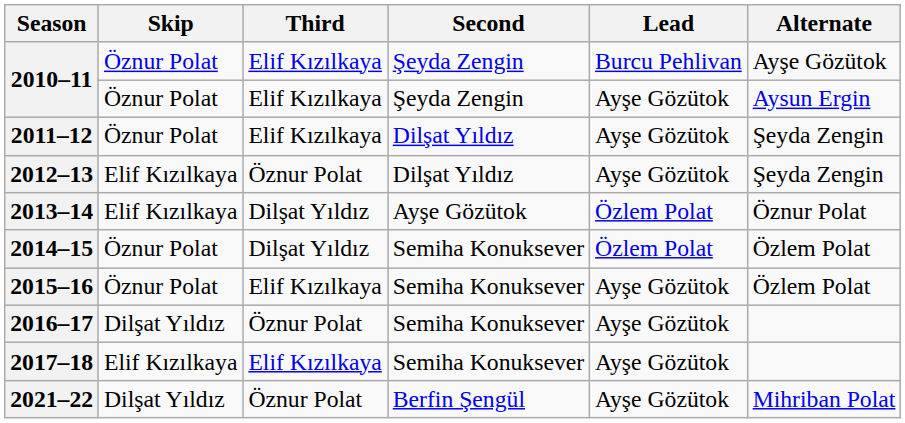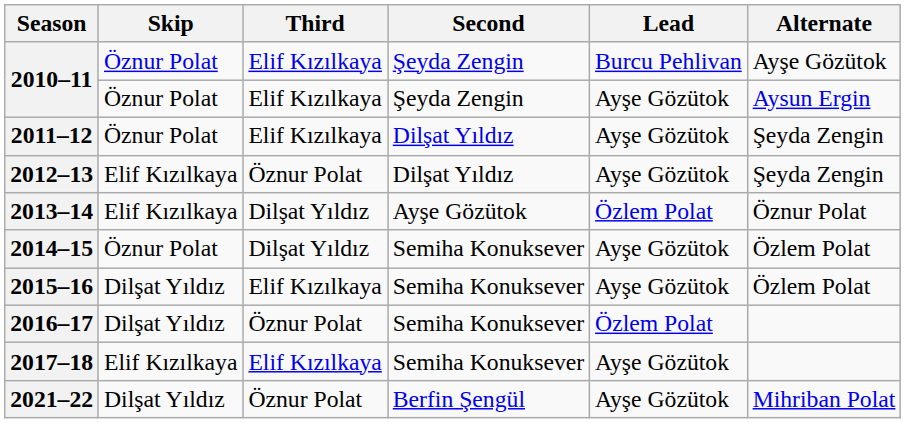2014–15 | Lead: Özlem Polat -> Ayşe Gözütok
2015–16 | Skip: Öznur Polat -> Dilşat Yıldız
2016–17 | Lead: Ayşe Gözütok -> Özlem Polat
